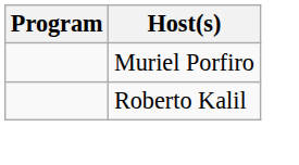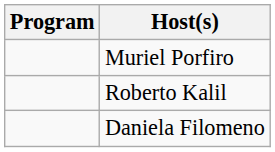+ row: Daniela Filomeno
